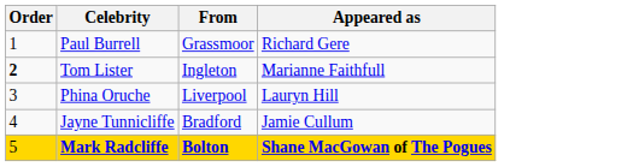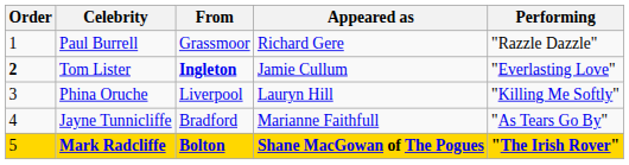+ column: Performing | "Razzle Dazzle" | "Everlasting Love" | "Killing Me Softly" | "As Tears Go By" | "The Irish Rover"
Tom Lister | From: normal -> bold
Tom Lister | Appeared as: Marianne Faithfull -> Jamie Cullum
Jayne Tunnicliffe | Appeared as: Jamie Cullum -> Marianne Faithfull
